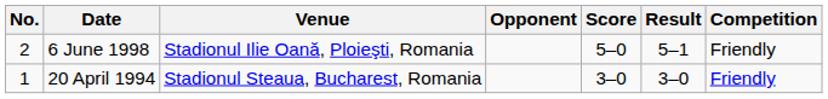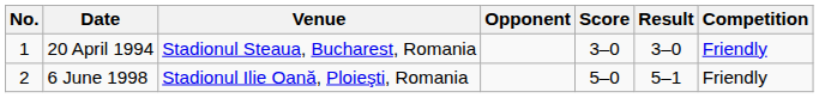rows swapped: 20 April 1994 <-> 6 June 1998
